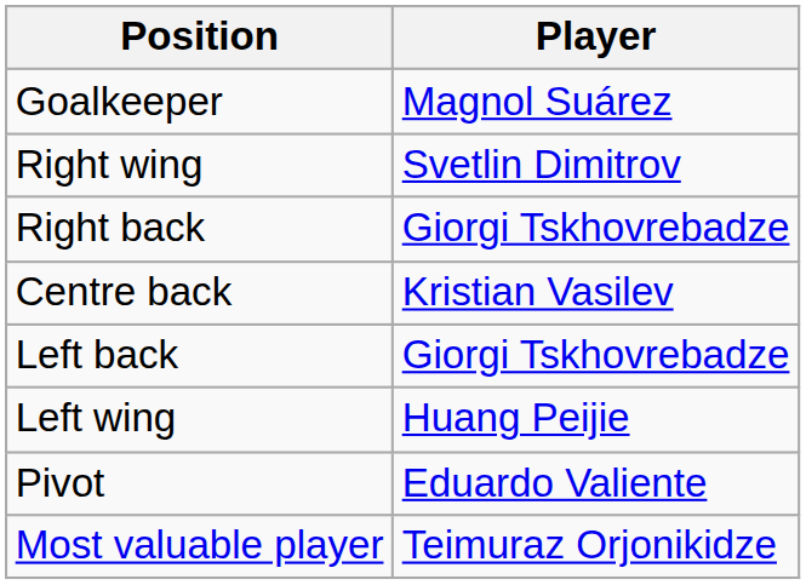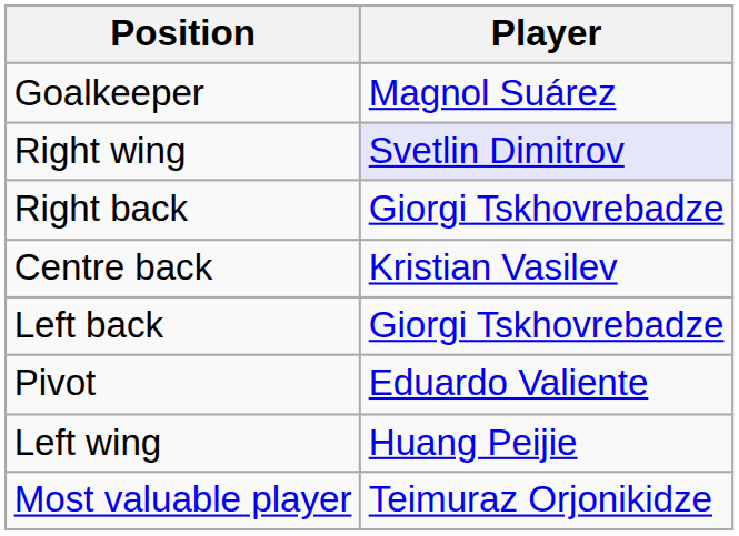Right wing | Player: no background -> lavender background
rows swapped: Left wing <-> Pivot
